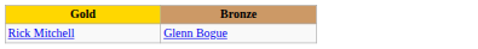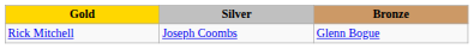+ column: Silver | Joseph Coombs
